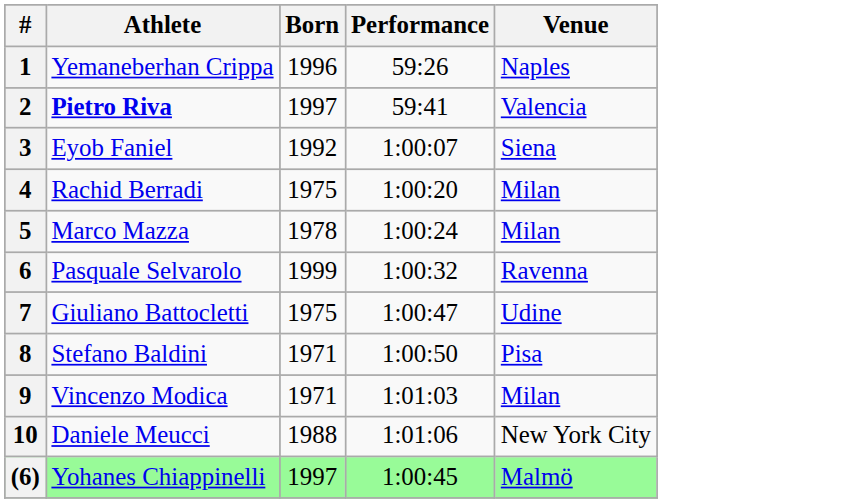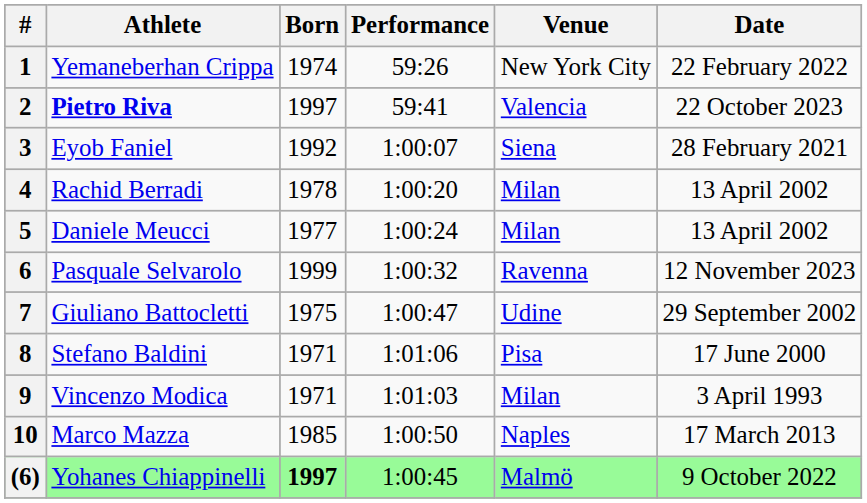+ column: Date | 22 February 2022 | 22 October 2023 | 28 February 2021 | 13 April 2002 | 13 April 2002 | 12 November 2023 | 29 September 2002 | 17 June 2000 | 3 April 1993 | 17 March 2013 | 9 October 2022
1 | Born: 1996 -> 1974
1 | Venue: Naples -> New York City
4 | Born: 1975 -> 1978
5 | Athlete: Marco Mazza -> Daniele Meucci
5 | Born: 1978 -> 1977
8 | Performance: 1:00:50 -> 1:01:06
10 | Athlete: Daniele Meucci -> Marco Mazza
10 | Born: 1988 -> 1985
10 | Performance: 1:01:06 -> 1:00:50
10 | Venue: New York City -> Naples
(6) | Born: normal -> bold
